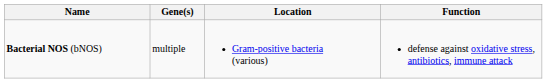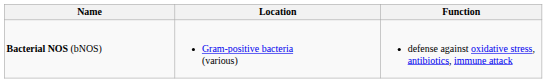- column: Gene(s) | multiple
